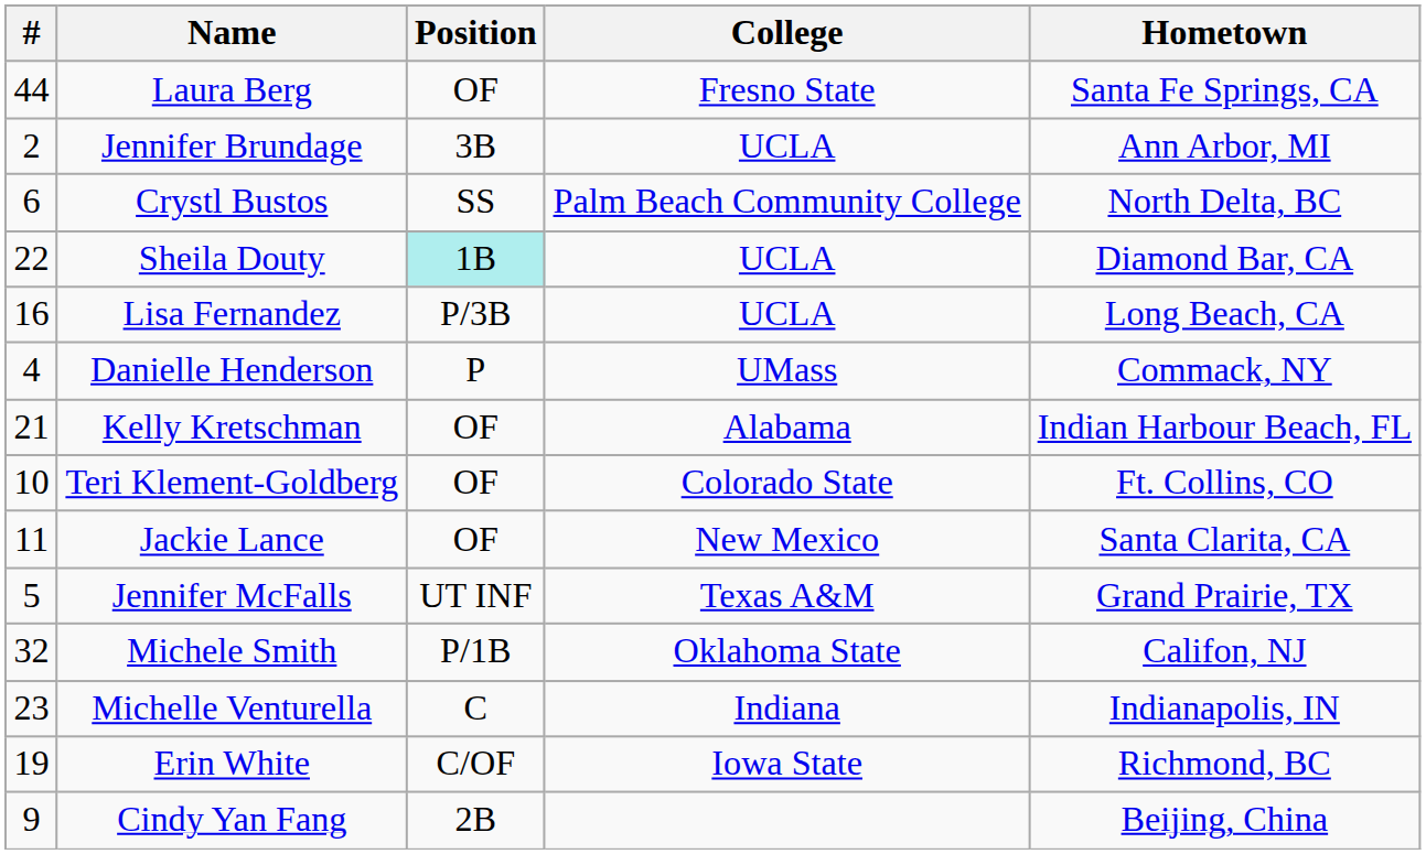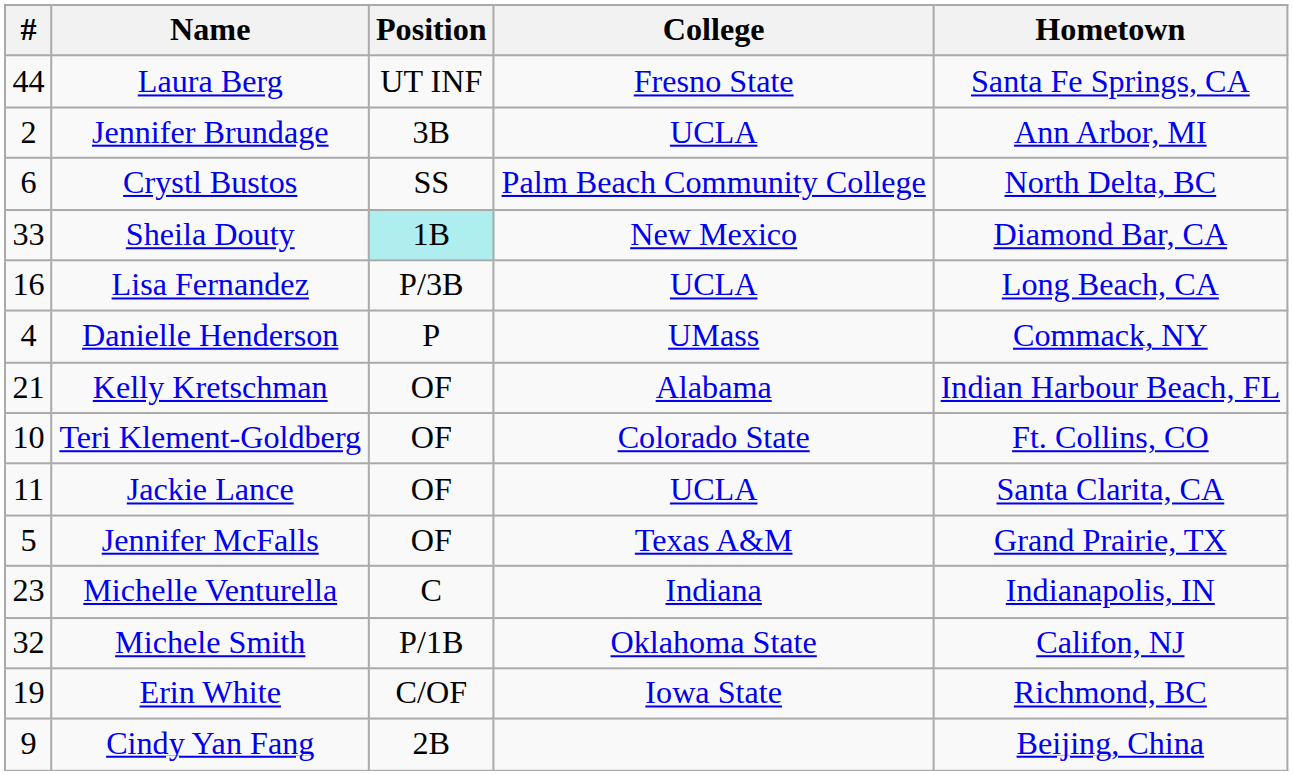Laura Berg | Position: OF -> UT INF
Sheila Douty | #: 22 -> 33
Sheila Douty | College: UCLA -> New Mexico
Jackie Lance | College: New Mexico -> UCLA
Jennifer McFalls | Position: UT INF -> OF
rows swapped: Michele Smith <-> Michelle Venturella
